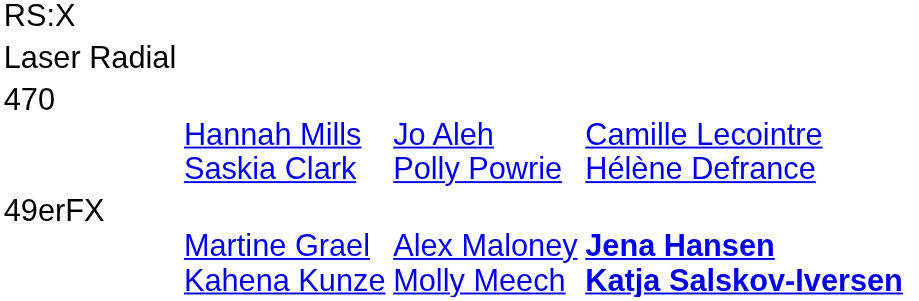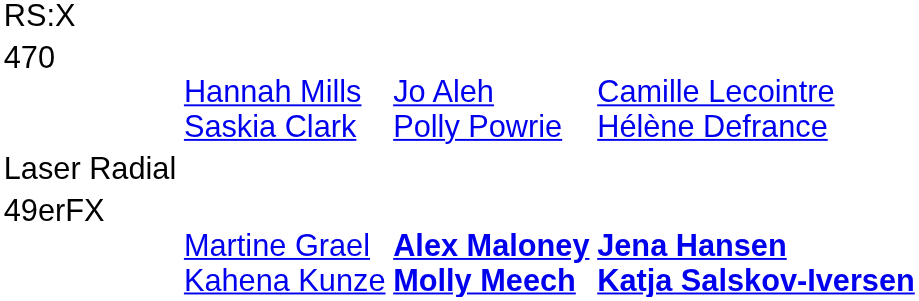rows swapped: Laser Radial <-> 470
49erFX | column 3: normal -> bold
